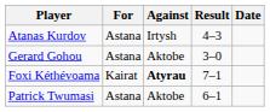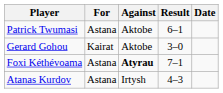rows swapped: Atanas Kurdov <-> Patrick Twumasi
Gerard Gohou | For: Astana -> Kairat
Foxi Kéthévoama | For: Kairat -> Astana
